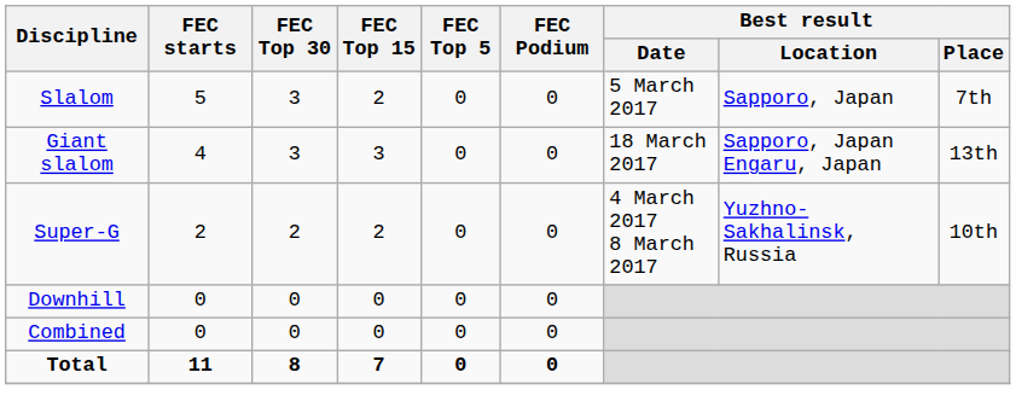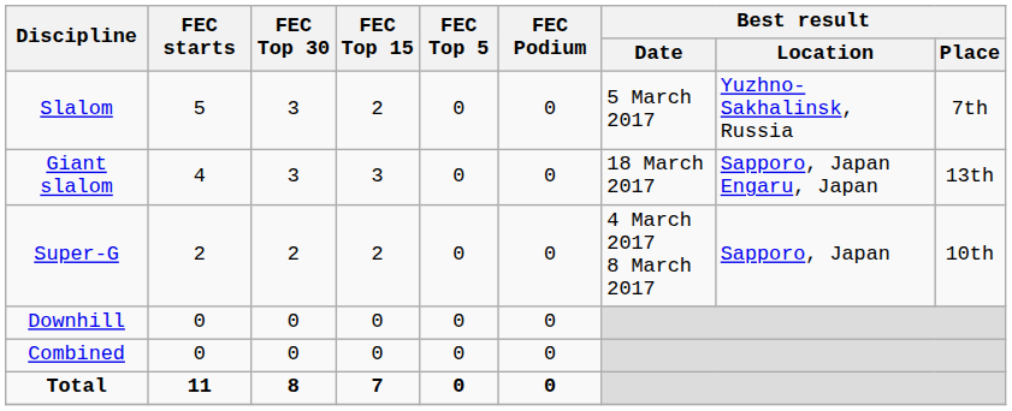Slalom | Best result / Location: Sapporo, Japan -> Yuzhno-Sakhalinsk, Russia
Super-G | Best result / Location: Yuzhno-Sakhalinsk, Russia -> Sapporo, Japan
